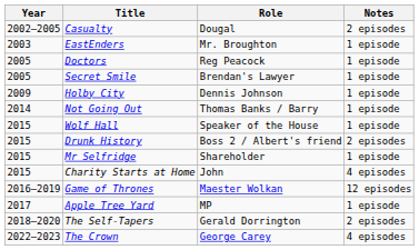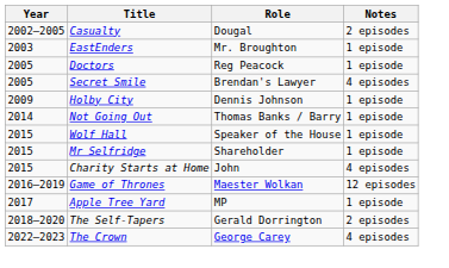Secret Smile | Notes: 1 episode -> 4 episodes
- row: 2015 | Drunk History | Boss 2 / Albert's friend | 2 episodes
